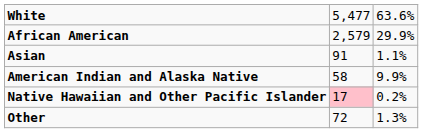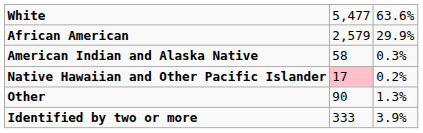- row: Asian | 91 | 1.1%
American Indian and Alaska Native | column 3: 9.9% -> 0.3%
Other | column 2: 72 -> 90
+ row: Identified by two or more | 333 | 3.9%
